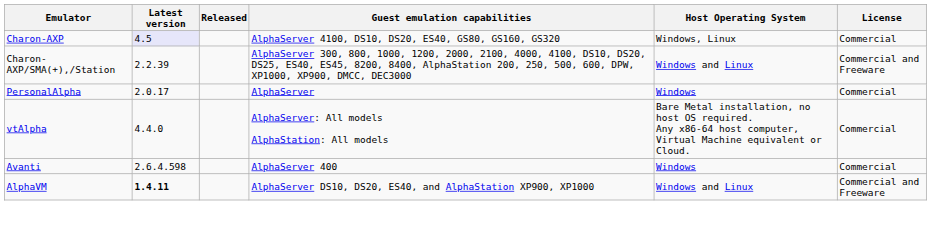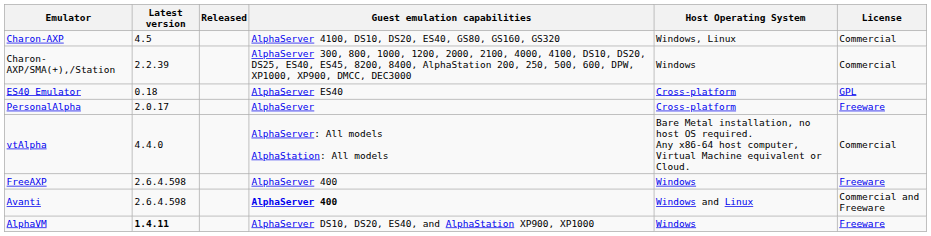Charon-AXP | Latest version: lavender background -> no background
Charon-AXP/SMA(+),/Station | Host Operating System: Windows and Linux -> Windows
Charon-AXP/SMA(+),/Station | License: Commercial and Freeware -> Commercial
+ row: ES40 Emulator | 0.18 | AlphaServer ES40 | Cross-platform | GPL
PersonalAlpha | Host Operating System: Windows -> Cross-platform
PersonalAlpha | License: Commercial -> Freeware
+ row: FreeAXP | 2.6.4.598 | AlphaServer 400 | Windows | Freeware
Avanti | Guest emulation capabilities: normal -> bold
Avanti | Host Operating System: Windows -> Windows and Linux
Avanti | License: Commercial -> Commercial and Freeware
AlphaVM | Host Operating System: Windows and Linux -> Windows
AlphaVM | License: Commercial and Freeware -> Freeware
